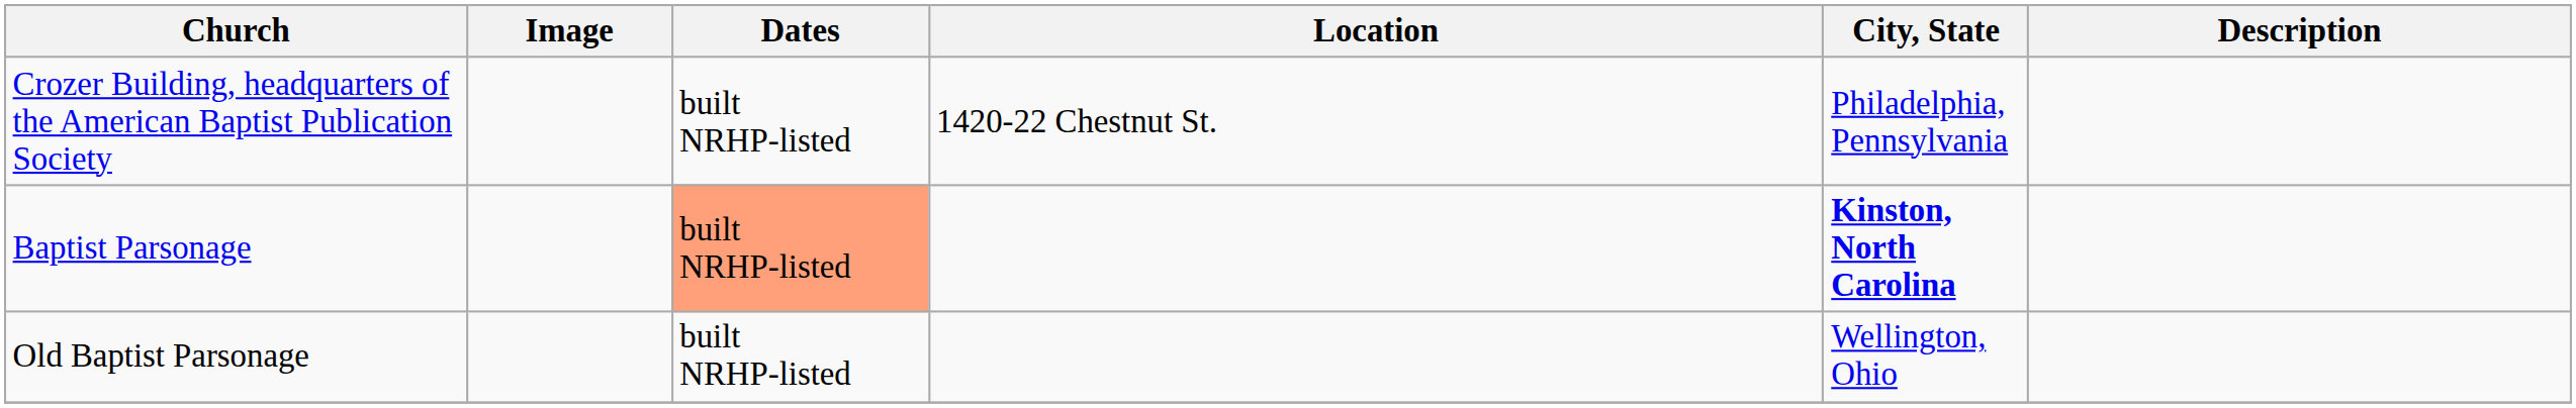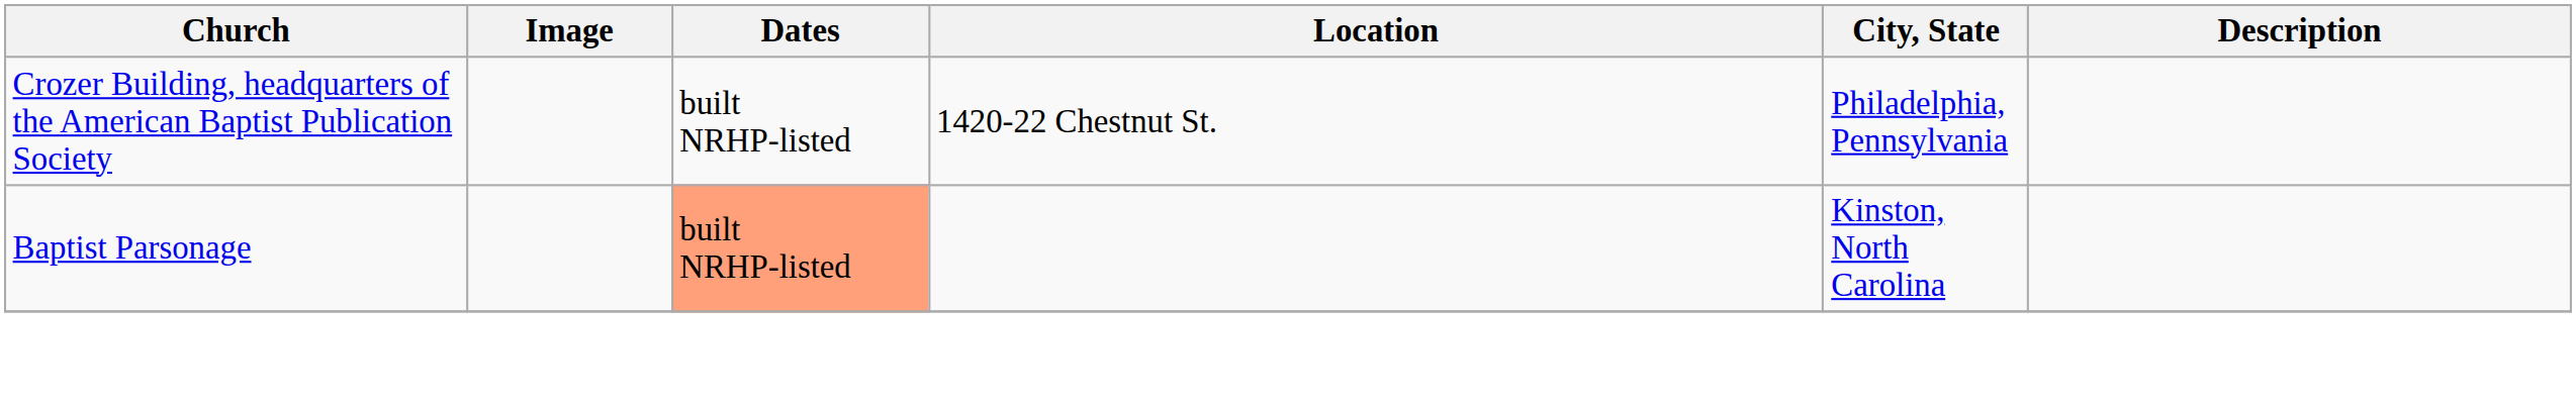Baptist Parsonage | City, State: bold -> normal
- row: Old Baptist Parsonage | built NRHP-listed | Wellington, Ohio
